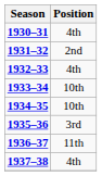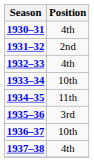1934–35 | Position: 10th -> 11th
1936–37 | Position: 11th -> 10th
